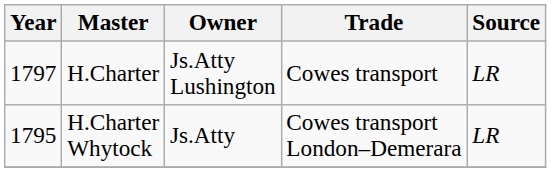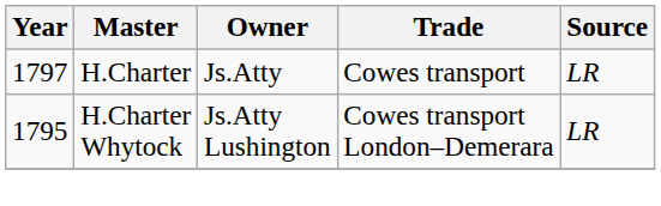H.Charter | Owner: Js.Atty Lushington -> Js.Atty
H.Charter Whytock | Owner: Js.Atty -> Js.Atty Lushington
